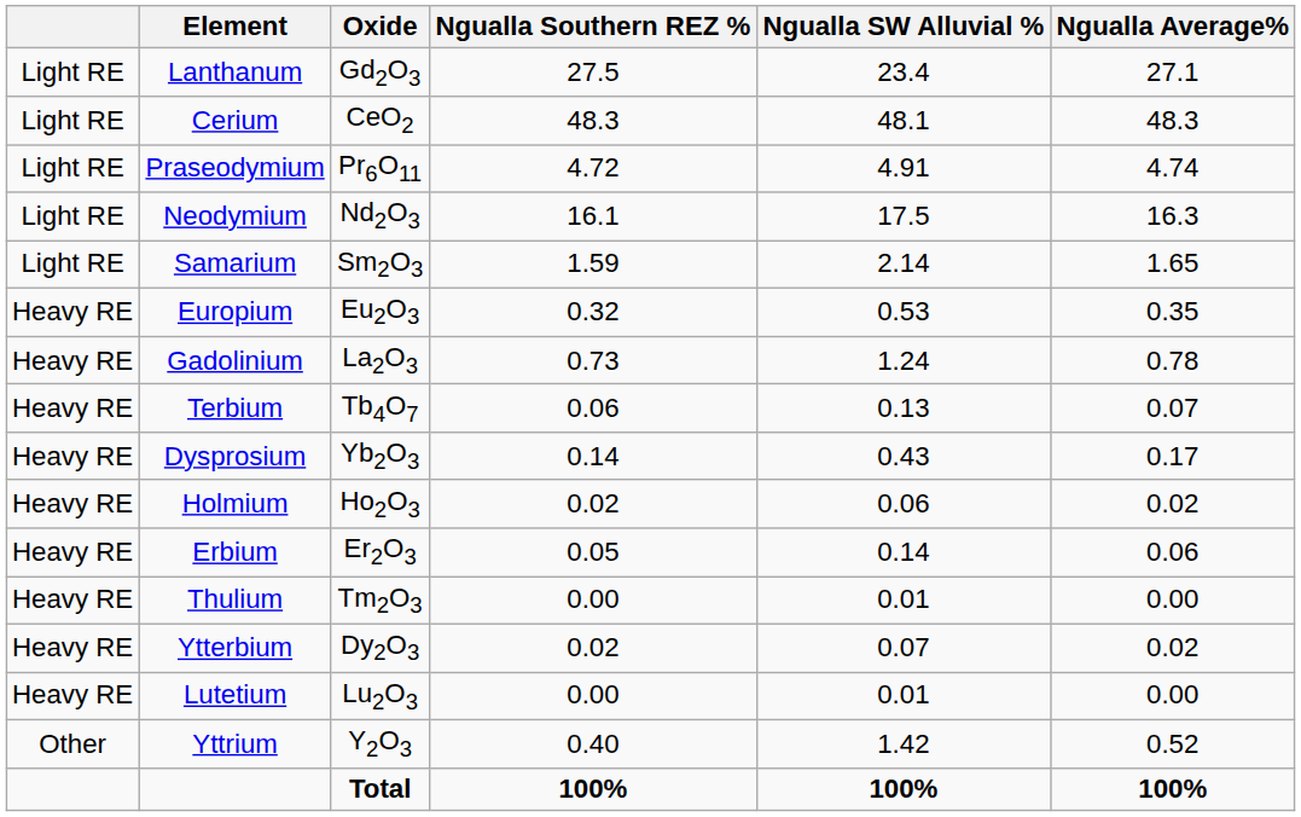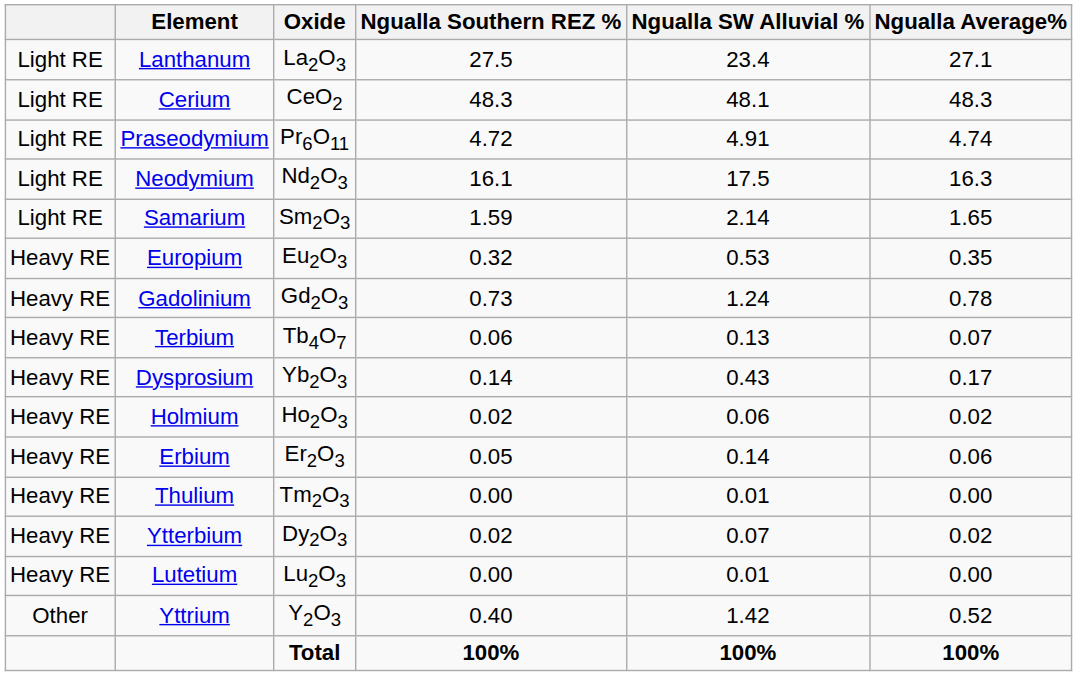Lanthanum | Oxide: Gd2O3 -> La2O3
Gadolinium | Oxide: La2O3 -> Gd2O3
